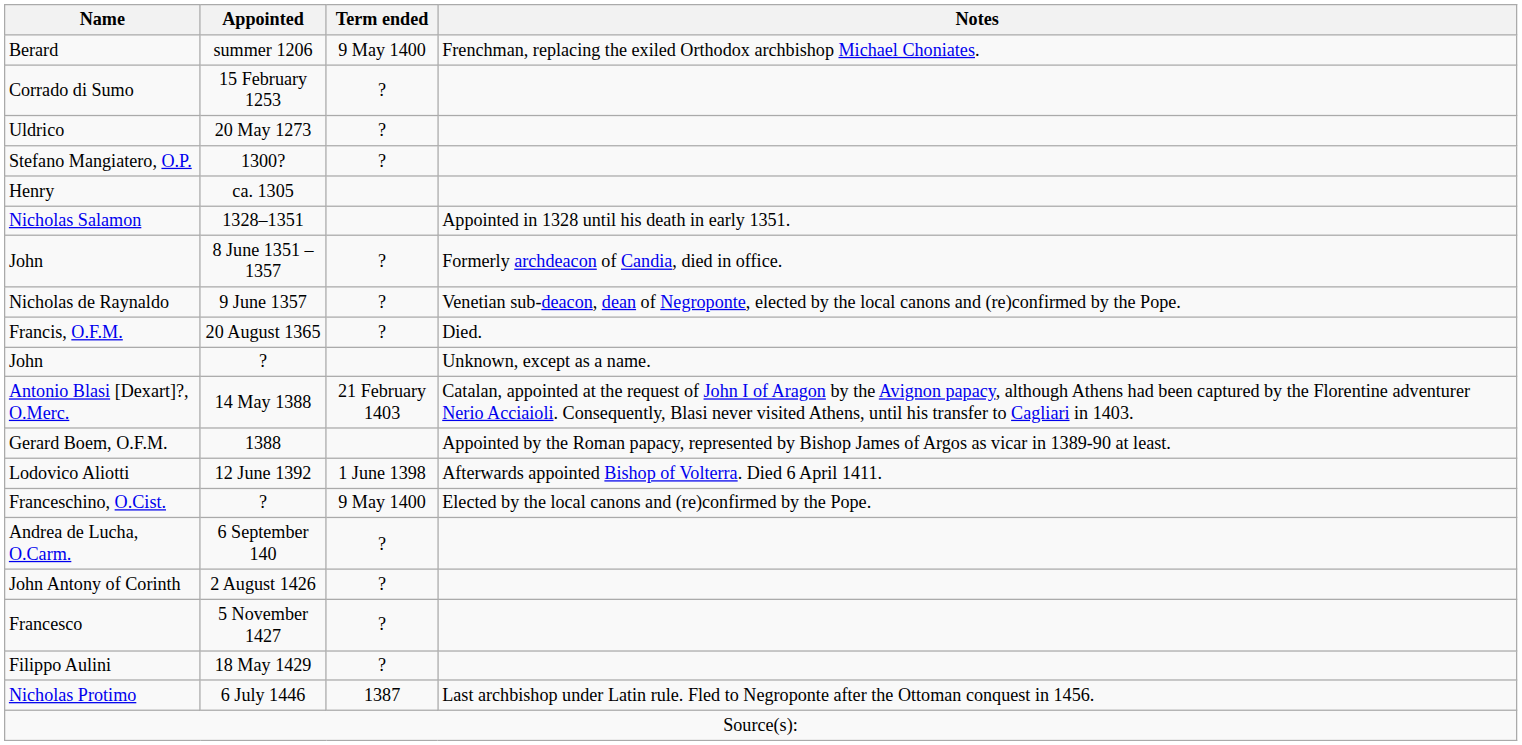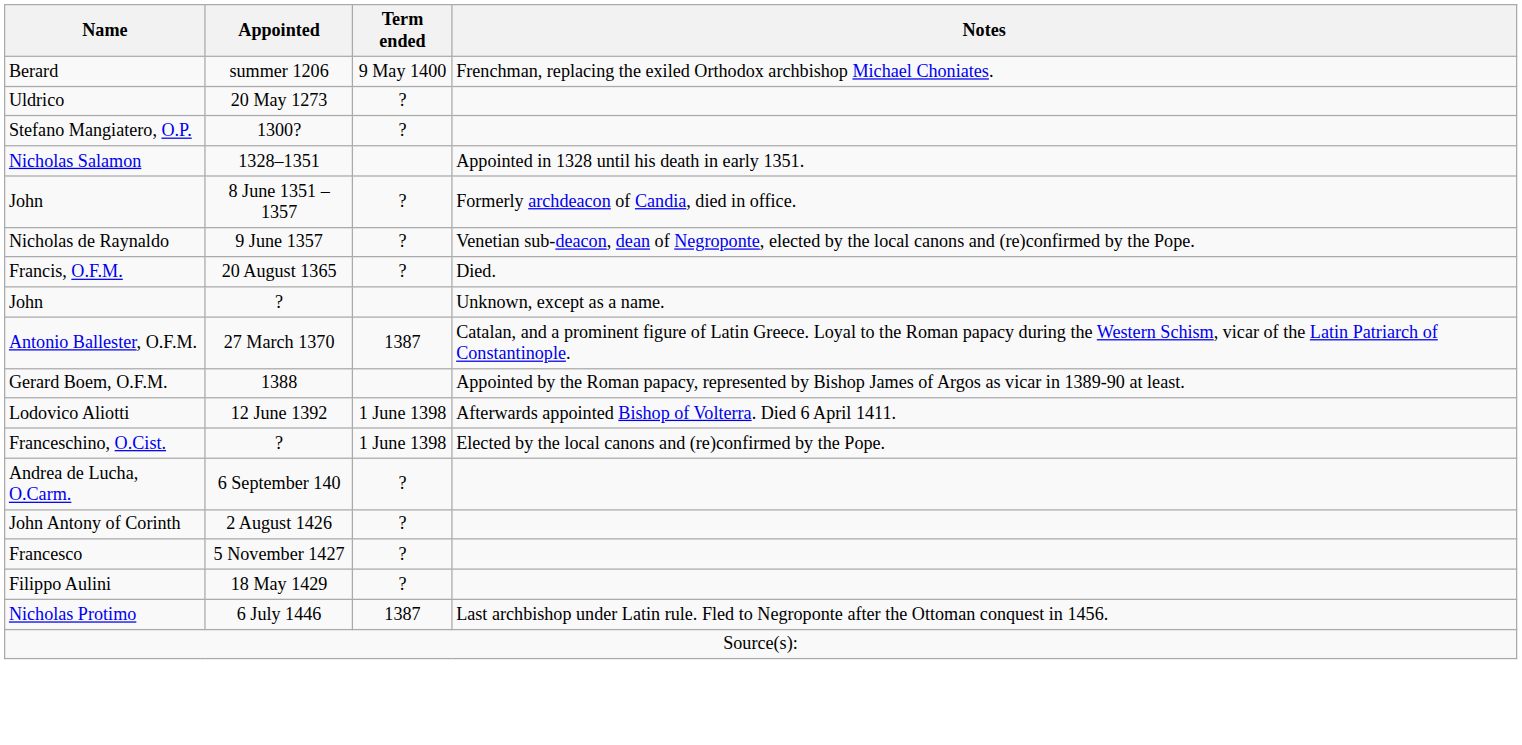- row: Corrado di Sumo | 15 February 1253 | ?
- row: Henry | ca. 1305
+ row: Antonio Ballester, O.F.M. | 27 March 1370 | 1387 | Catalan, and a prominent figure of Latin Greece. Loyal to the Roman papacy during the Western Schism, vicar of the Latin Patriarch of Constantinople.
- row: Antonio Blasi [Dexart]?, O.Merc. | 14 May 1388 | 21 February 1403 | Catalan, appointed at the request of John I of Aragon by the Avignon papacy, although Athens had been captured by the Florentine adventurer Nerio Acciaioli. Consequently, Blasi never visited Athens, until his transfer to Cagliari in 1403.
Franceschino, O.Cist. | Term ended: 9 May 1400 -> 1 June 1398
